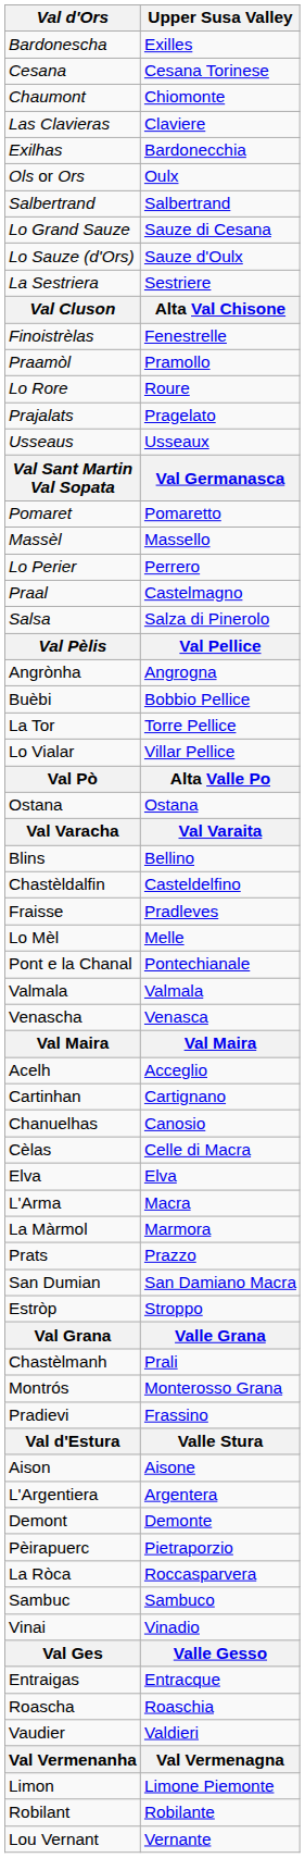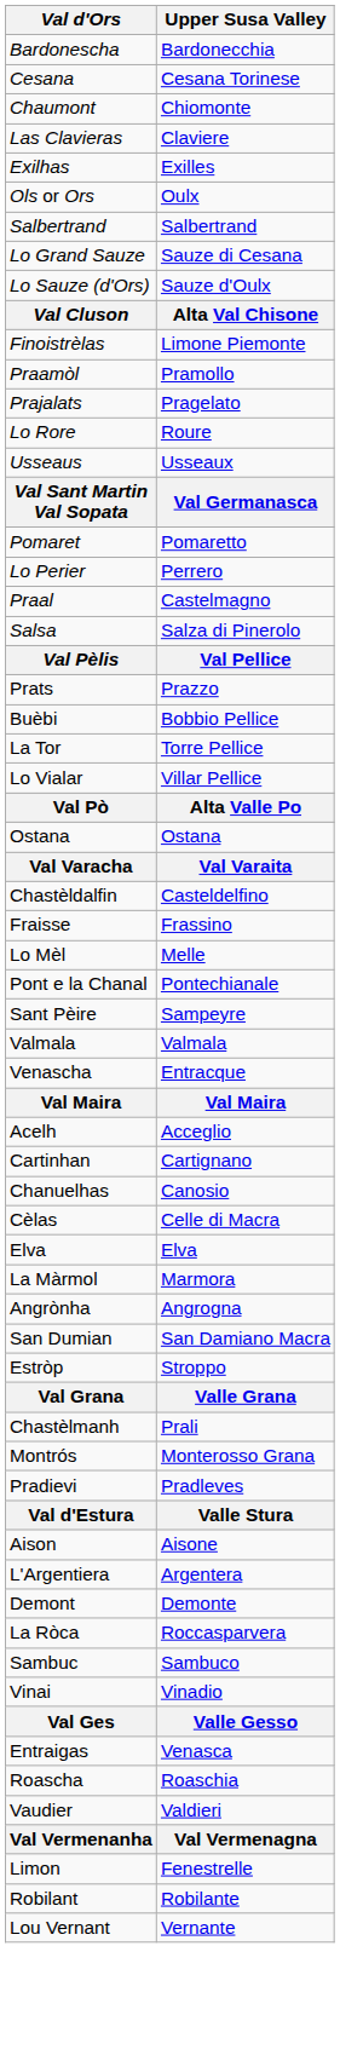Bardonescha | Upper Susa Valley: Exilles -> Bardonecchia
Exilhas | Upper Susa Valley: Bardonecchia -> Exilles
- row: La Sestriera | Sestriere
Finoistrèlas | Upper Susa Valley: Fenestrelle -> Limone Piemonte
rows swapped: Prajalats <-> Lo Rore
- row: Massèl | Massello
rows swapped: Angrònha <-> Prats
- row: Blins | Bellino
Fraisse | Upper Susa Valley: Pradleves -> Frassino
+ row: Sant Pèire | Sampeyre
Venascha | Upper Susa Valley: Venasca -> Entracque
- row: L'Arma | Macra
Pradievi | Upper Susa Valley: Frassino -> Pradleves
- row: Pèirapuerc | Pietraporzio
Entraigas | Upper Susa Valley: Entracque -> Venasca
Limon | Upper Susa Valley: Limone Piemonte -> Fenestrelle
